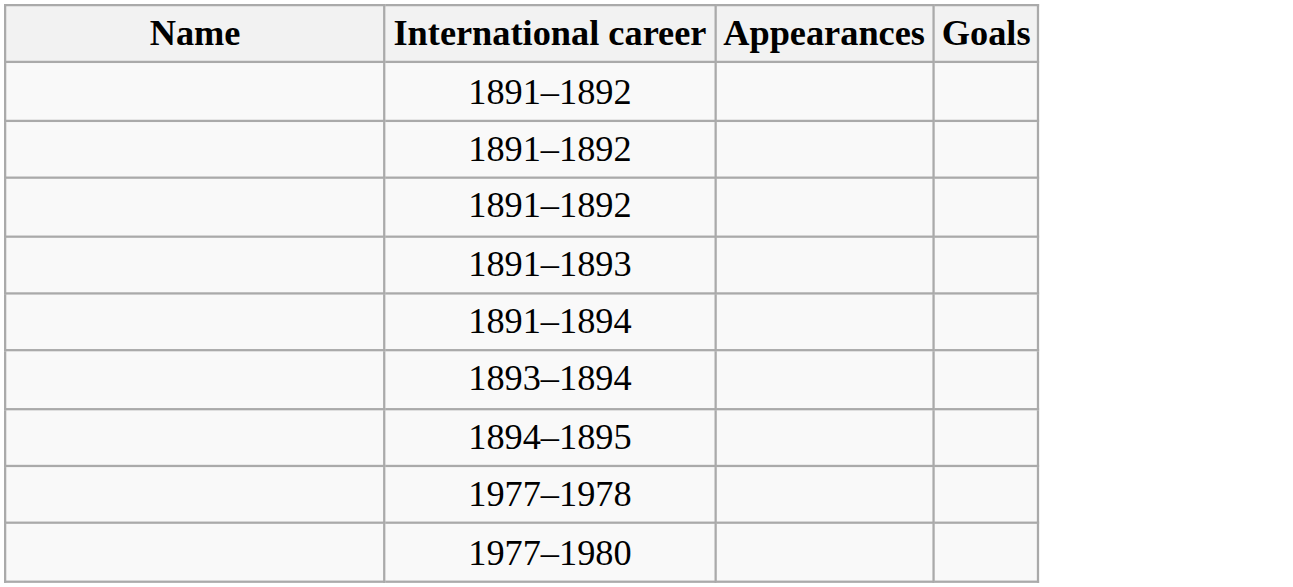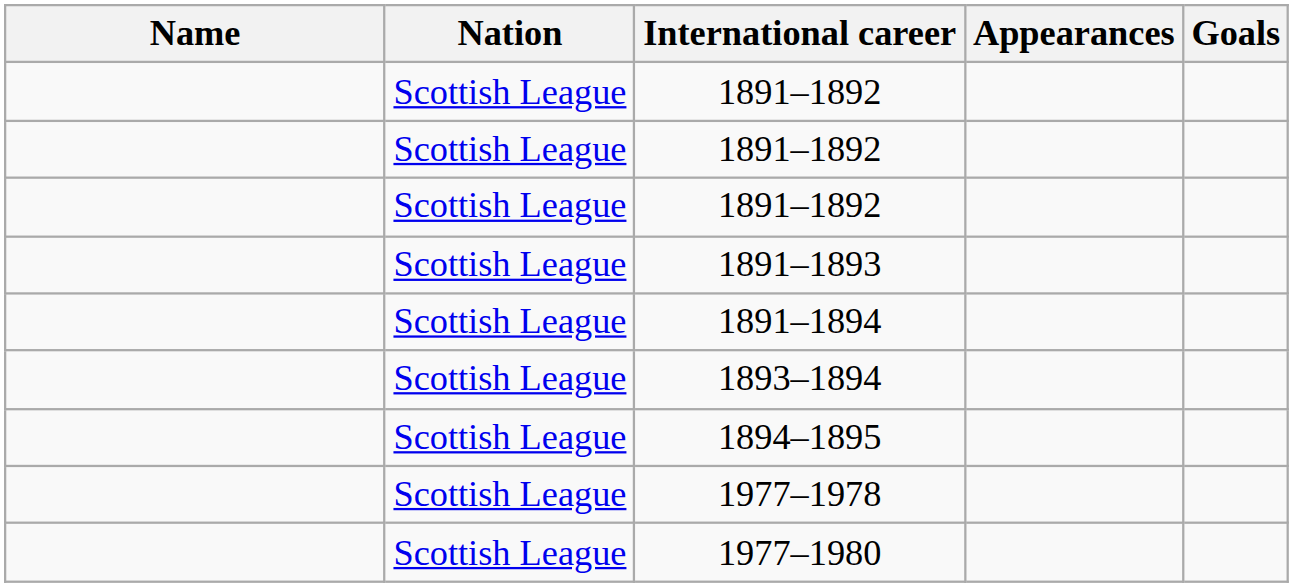+ column: Nation | Scottish League | Scottish League | Scottish League | Scottish League | Scottish League | Scottish League | Scottish League | Scottish League | Scottish League
